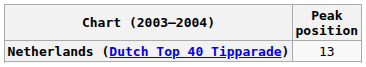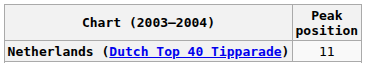Netherlands (Dutch Top 40 Tipparade) | Peak position: 13 -> 11
